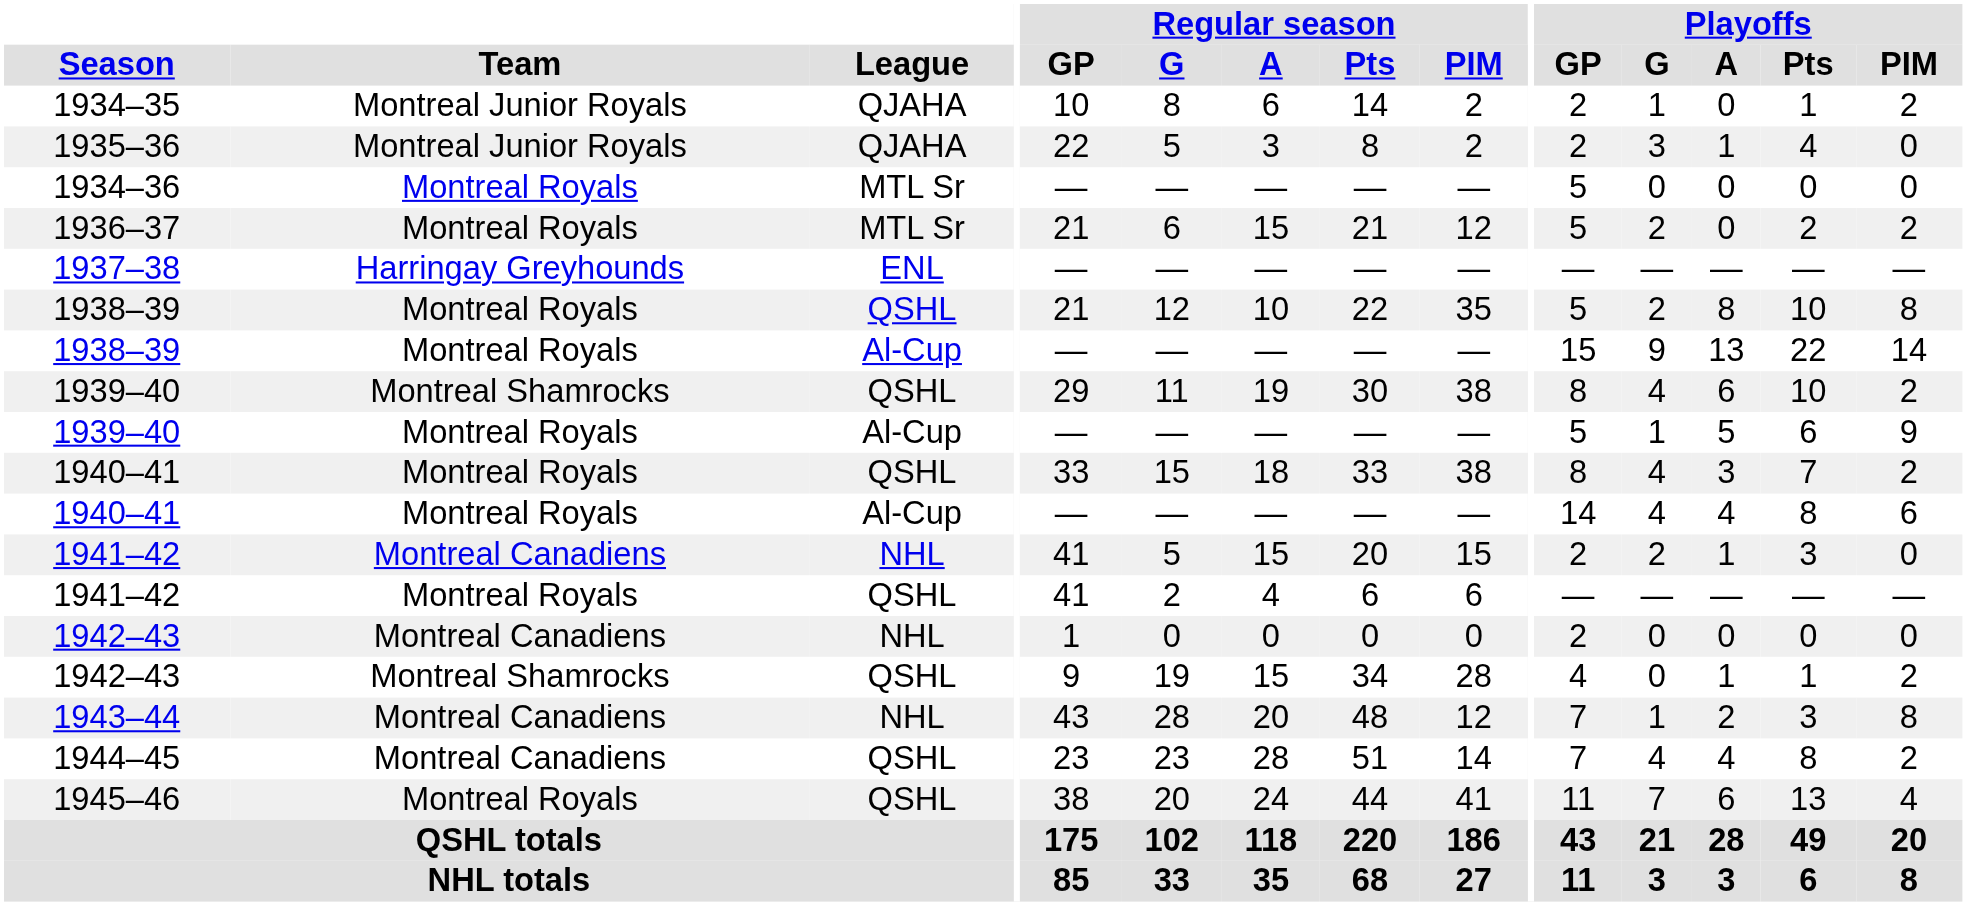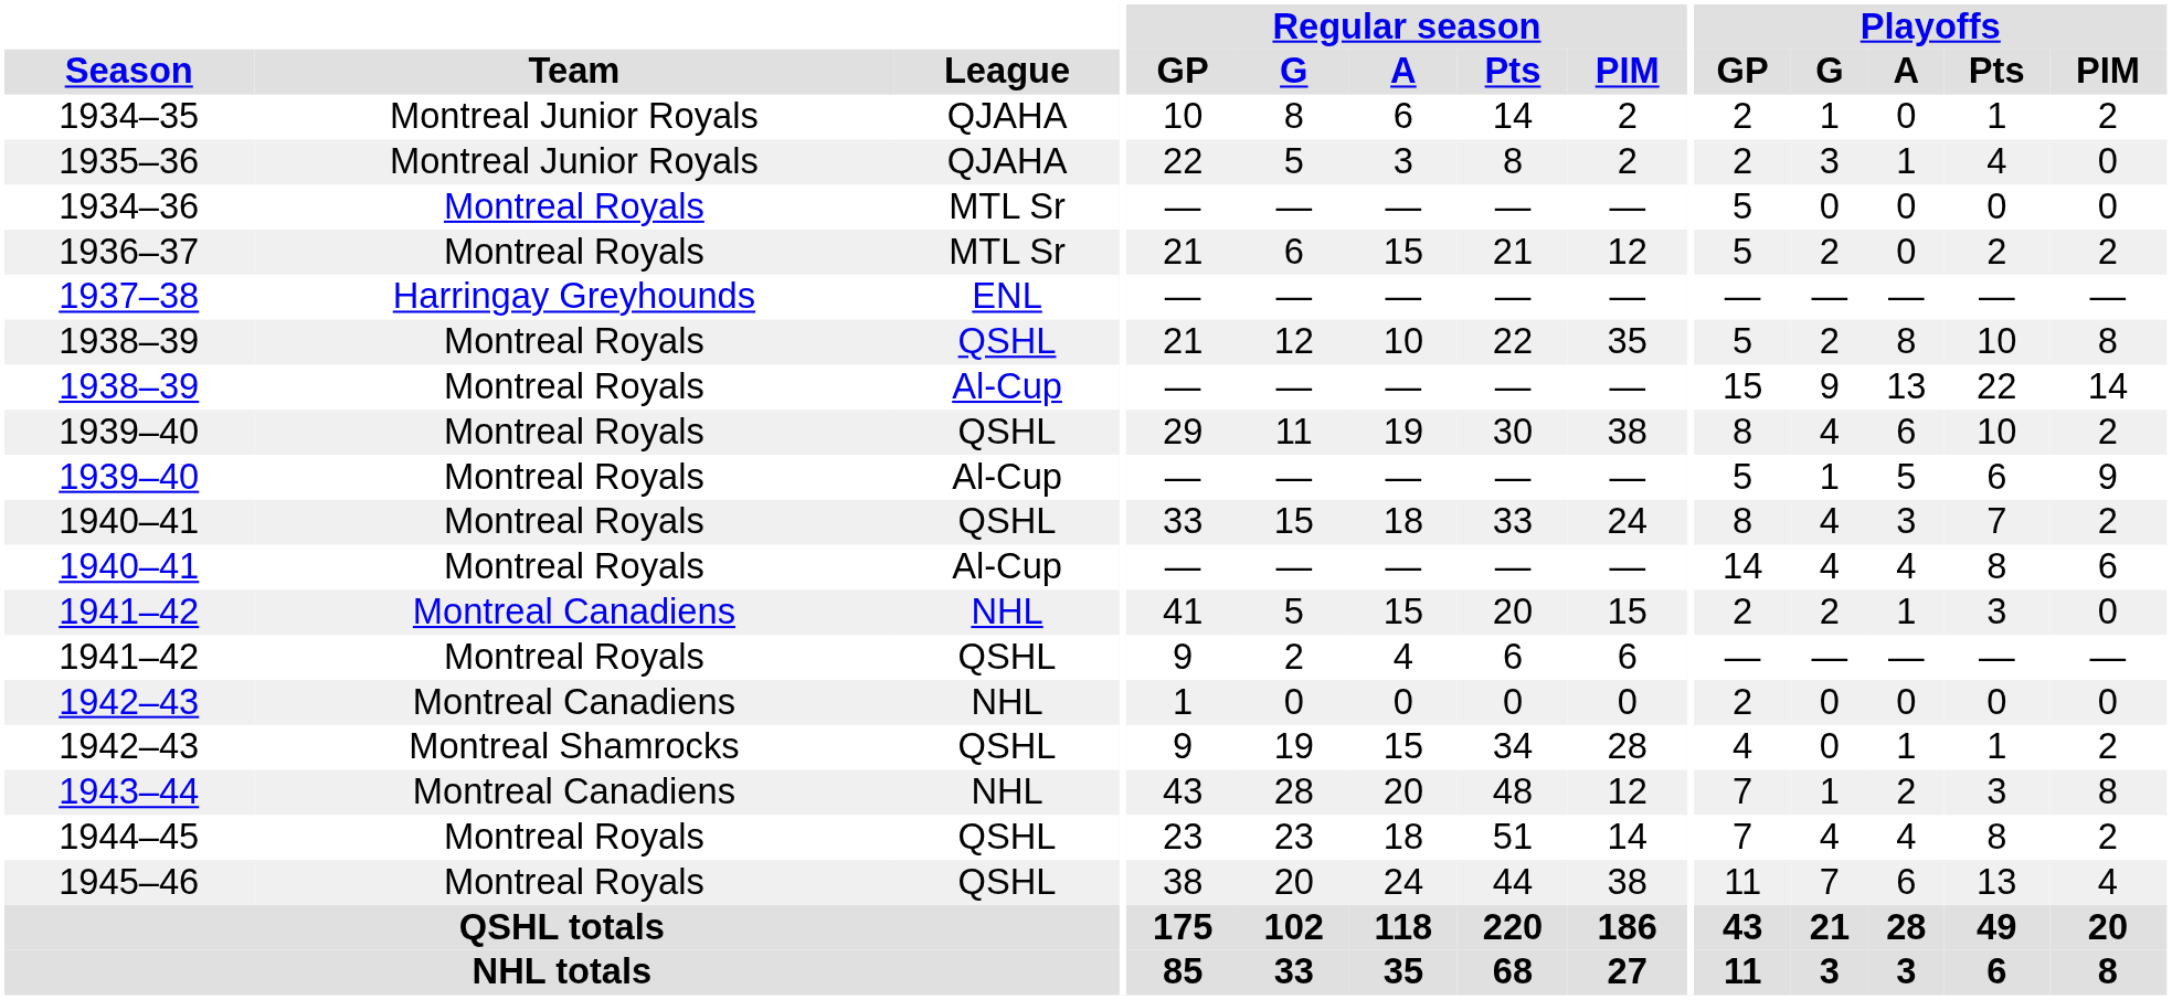1939–40 / QSHL | Team: Montreal Shamrocks -> Montreal Royals
1940–41 / QSHL | Regular season / PIM: 38 -> 24
1941–42 / QSHL | Regular season / GP: 41 -> 9
1944–45 | Team: Montreal Canadiens -> Montreal Royals
1944–45 | Regular season / A: 28 -> 18
1945–46 | Regular season / PIM: 41 -> 38
